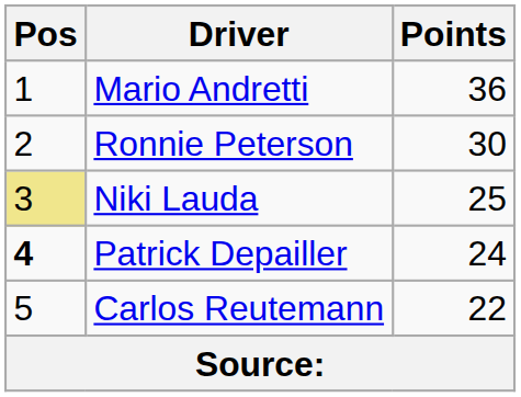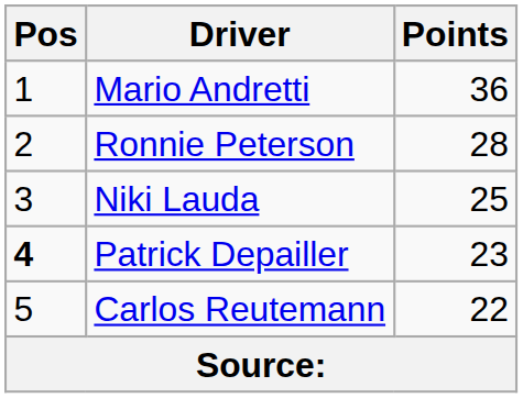Ronnie Peterson | Points: 30 -> 28
Niki Lauda | Pos: khaki background -> no background
Patrick Depailler | Points: 24 -> 23
